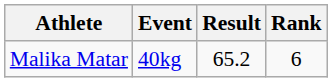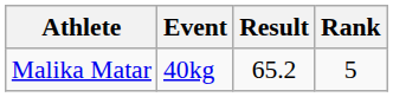Malika Matar | Rank: 6 -> 5
